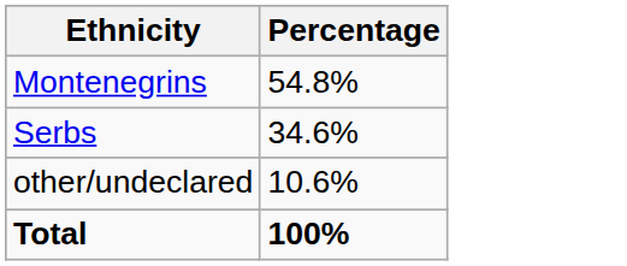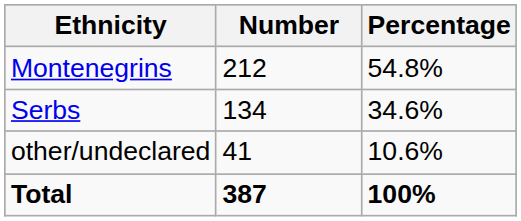+ column: Number | 212 | 134 | 41 | 387
